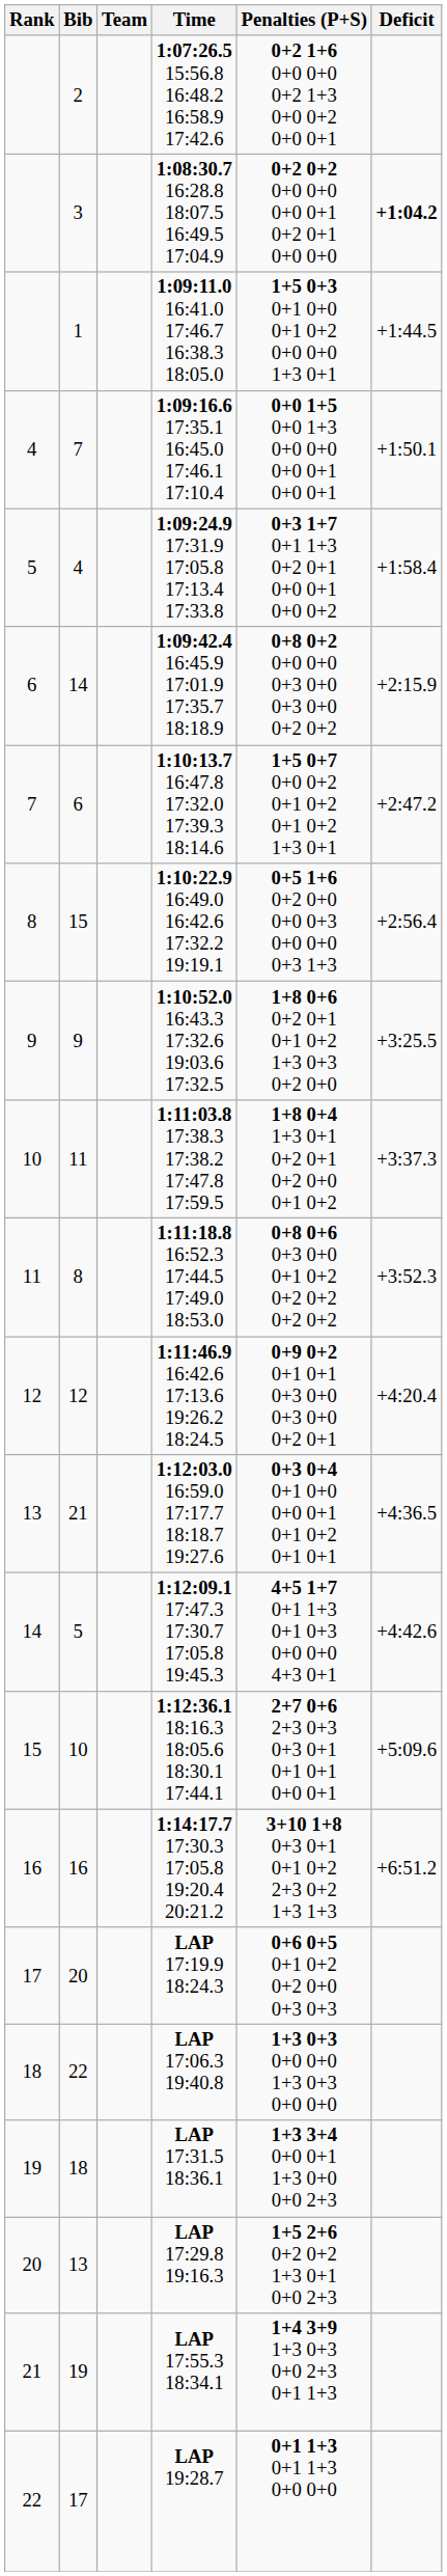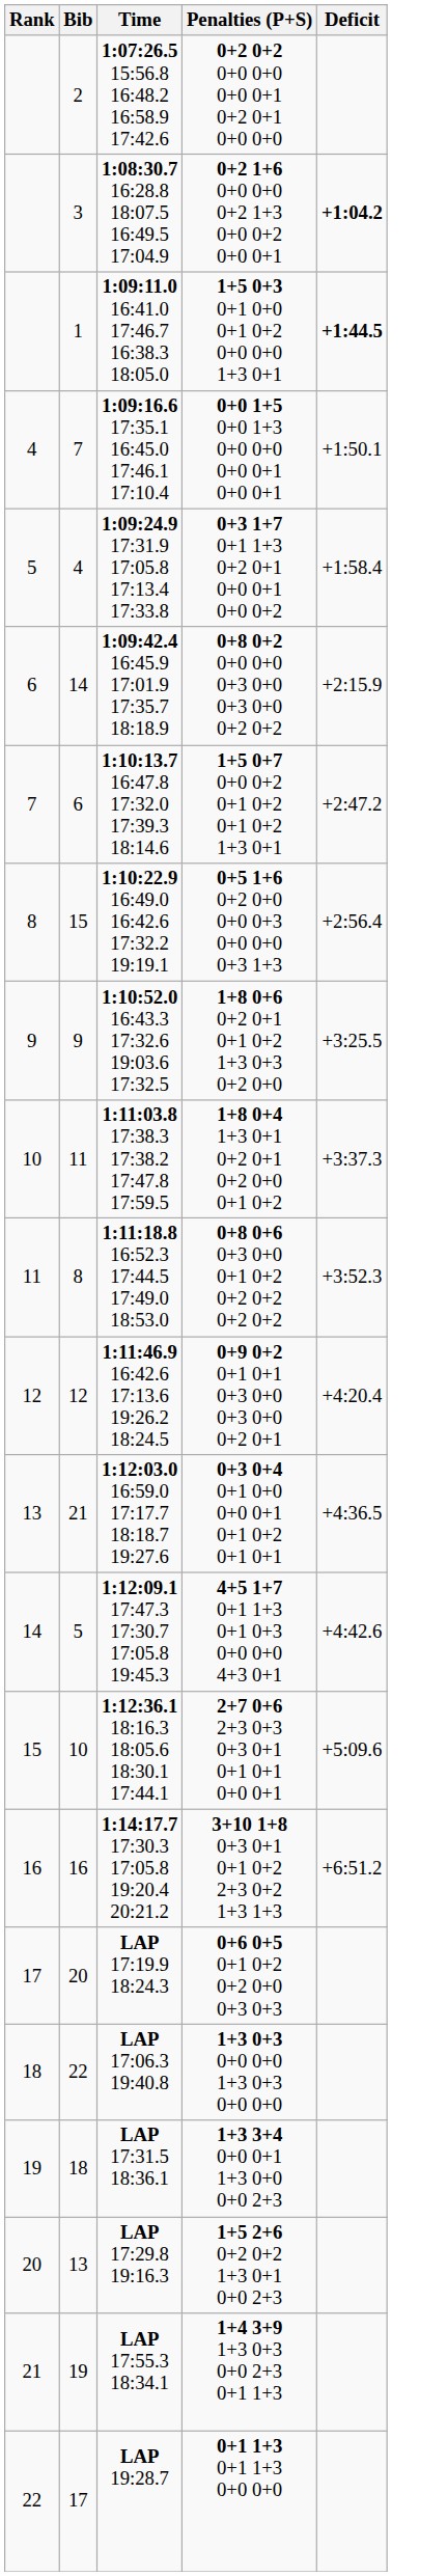- column: Team
2 | Penalties (P+S): 0+2 1+6 0+0 0+0 0+2 1+3 0+0 0+2 0+0 0+1 -> 0+2 0+2 0+0 0+0 0+0 0+1 0+2 0+1 0+0 0+0
3 | Penalties (P+S): 0+2 0+2 0+0 0+0 0+0 0+1 0+2 0+1 0+0 0+0 -> 0+2 1+6 0+0 0+0 0+2 1+3 0+0 0+2 0+0 0+1
1 | Deficit: normal -> bold
